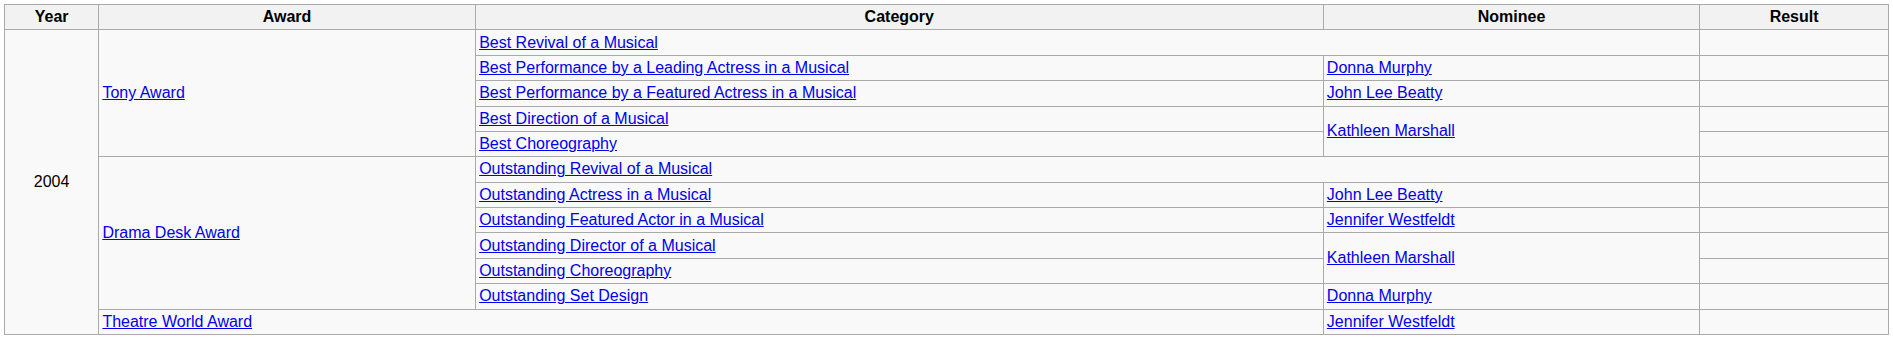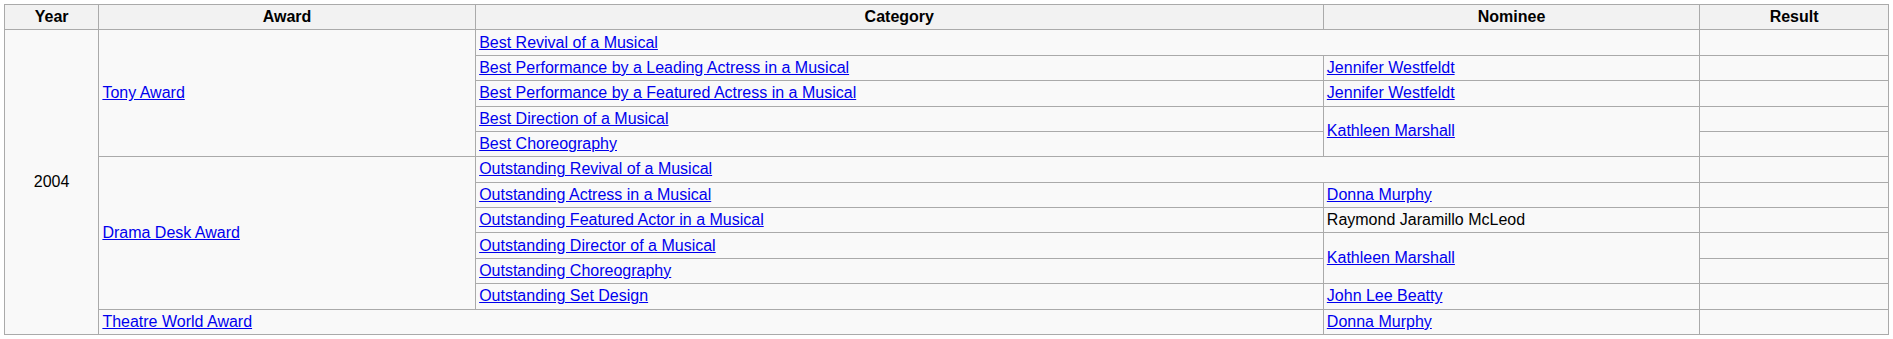Best Performance by a Leading Actress in a Musical | Nominee: Donna Murphy -> Jennifer Westfeldt
Best Performance by a Featured Actress in a Musical | Nominee: John Lee Beatty -> Jennifer Westfeldt
Outstanding Actress in a Musical | Nominee: John Lee Beatty -> Donna Murphy
Outstanding Featured Actor in a Musical | Nominee: Jennifer Westfeldt -> Raymond Jaramillo McLeod
Outstanding Set Design | Nominee: Donna Murphy -> John Lee Beatty
Theatre World Award | Nominee: Jennifer Westfeldt -> Donna Murphy
